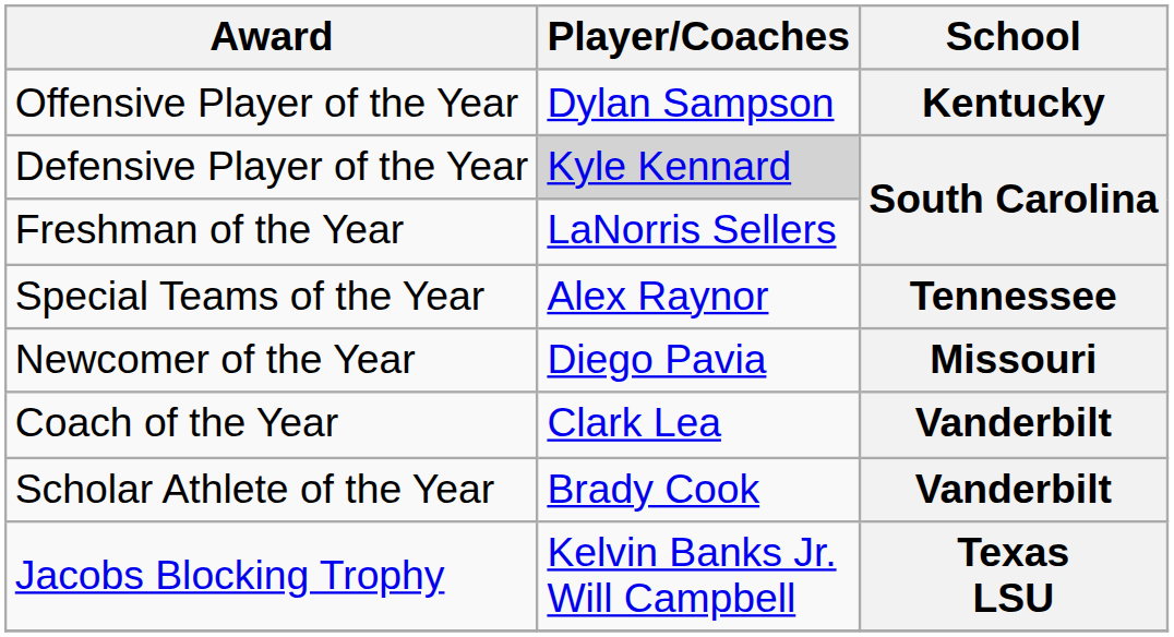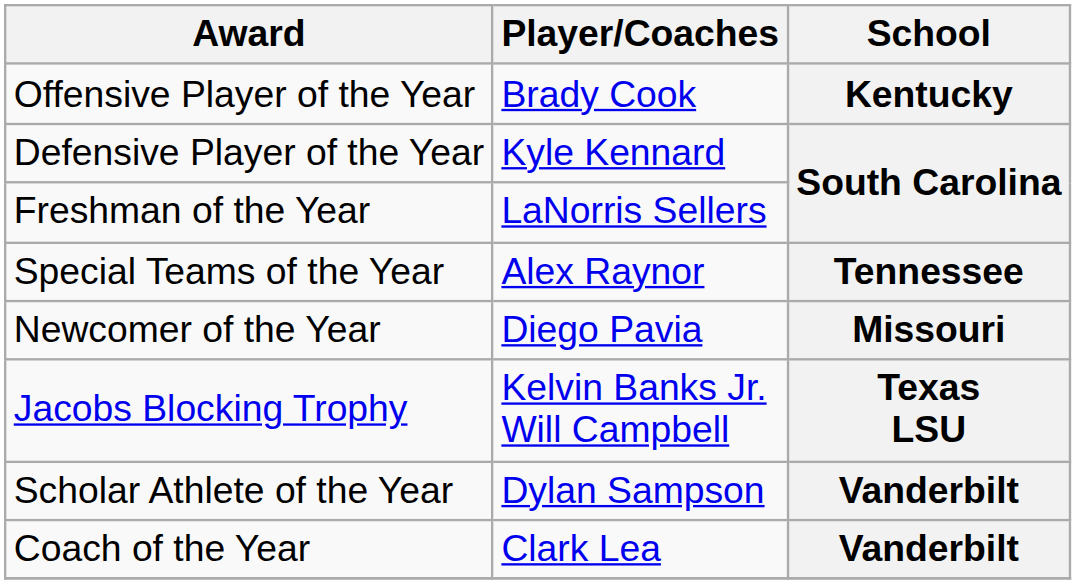Offensive Player of the Year | Player/Coaches: Dylan Sampson -> Brady Cook
Defensive Player of the Year | Player/Coaches: lightgrey background -> no background
rows swapped: Jacobs Blocking Trophy <-> Coach of the Year
Scholar Athlete of the Year | Player/Coaches: Brady Cook -> Dylan Sampson
